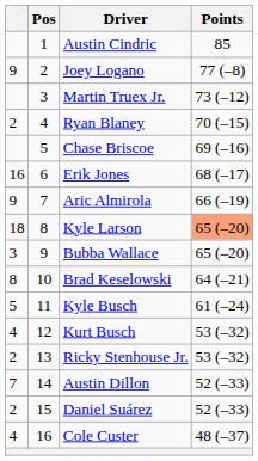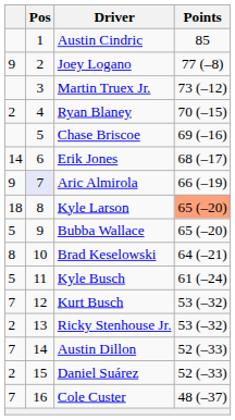Erik Jones | column 1: 16 -> 14
Aric Almirola | Pos: no background -> lavender background
Bubba Wallace | column 1: 3 -> 5
Kurt Busch | column 1: 4 -> 7
Cole Custer | column 1: 4 -> 7
